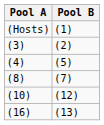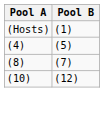- row: (3) | (2)
- row: (16) | (13)
